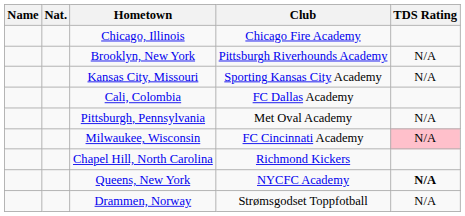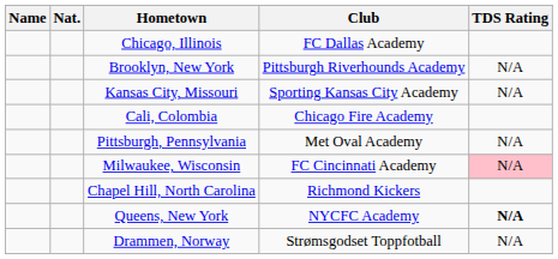Chicago, Illinois | Club: Chicago Fire Academy -> FC Dallas Academy
Cali, Colombia | Club: FC Dallas Academy -> Chicago Fire Academy
